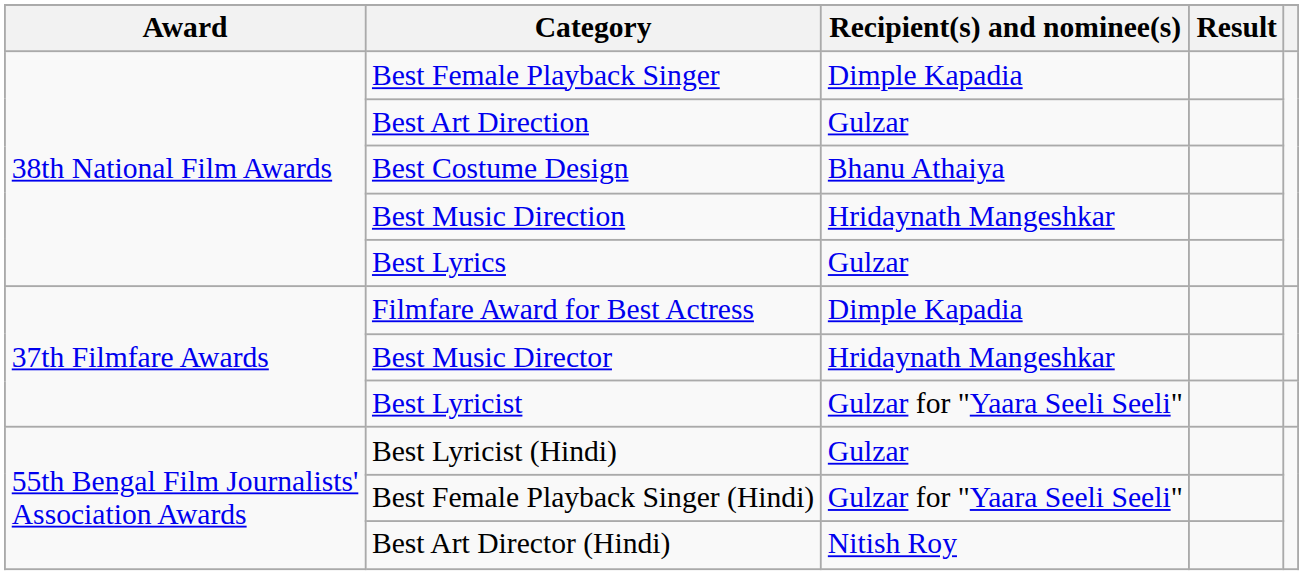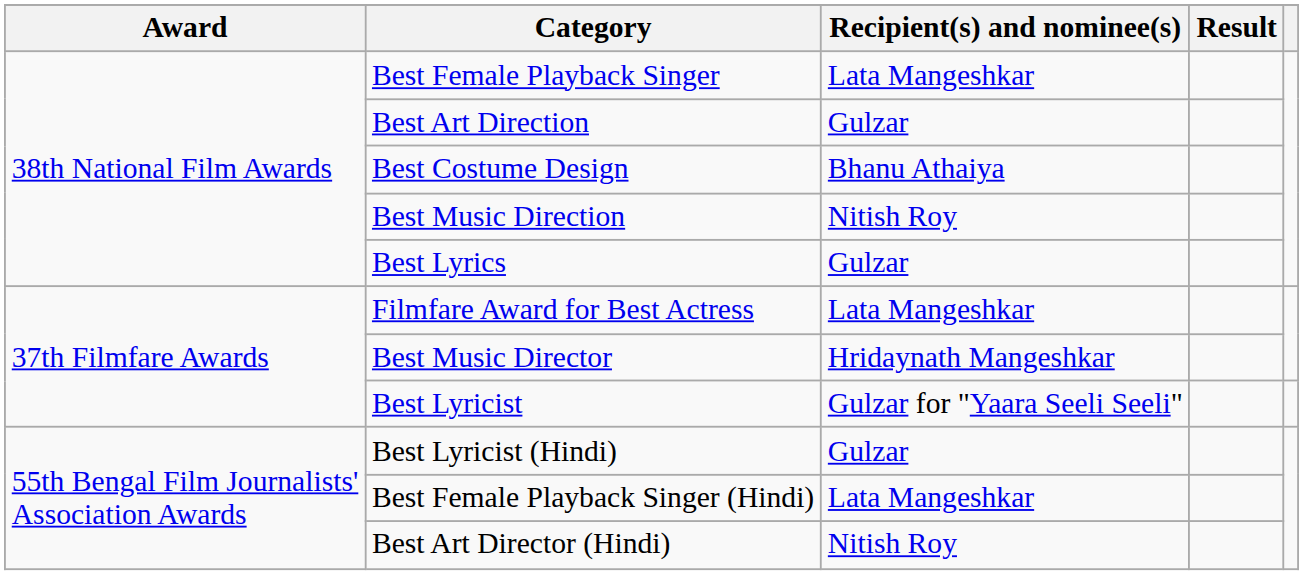Best Female Playback Singer | Recipient(s) and nominee(s): Dimple Kapadia -> Lata Mangeshkar
Best Music Direction | Recipient(s) and nominee(s): Hridaynath Mangeshkar -> Nitish Roy
Filmfare Award for Best Actress | Recipient(s) and nominee(s): Dimple Kapadia -> Lata Mangeshkar
Best Female Playback Singer (Hindi) | Recipient(s) and nominee(s): Gulzar for "Yaara Seeli Seeli" -> Lata Mangeshkar
